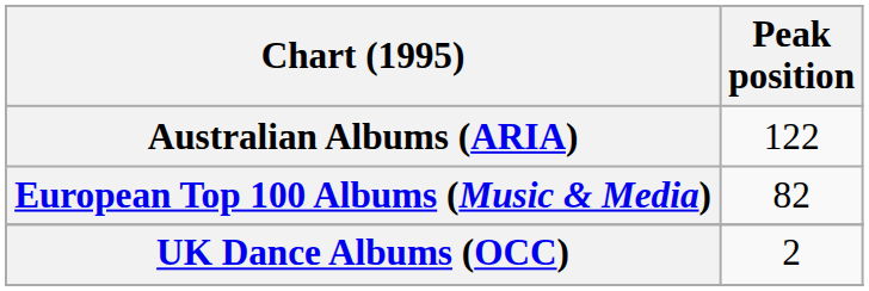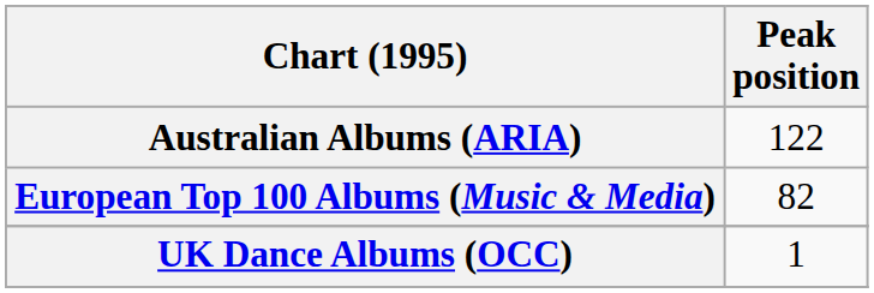UK Dance Albums (OCC) | Peak position: 2 -> 1
